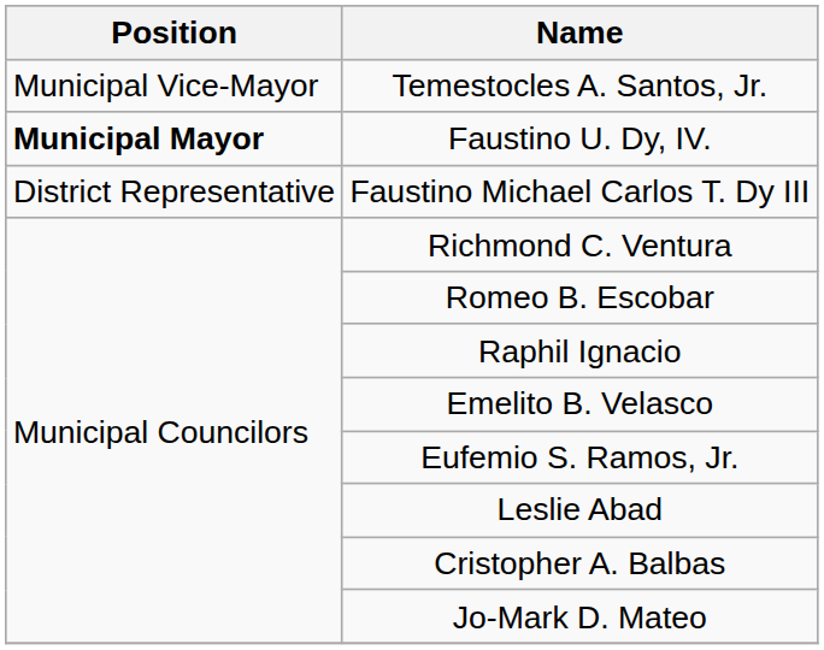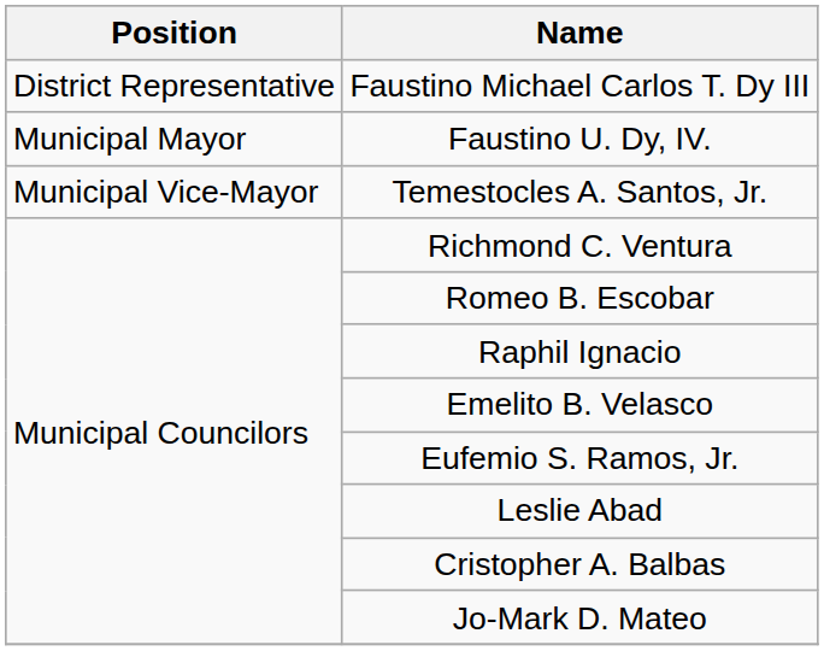rows swapped: Faustino Michael Carlos T. Dy III <-> Temestocles A. Santos, Jr.
Faustino U. Dy, IV. | Position: bold -> normal
